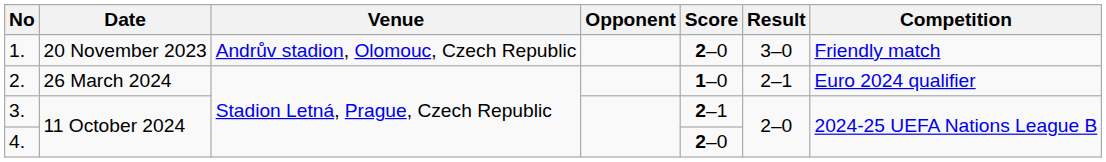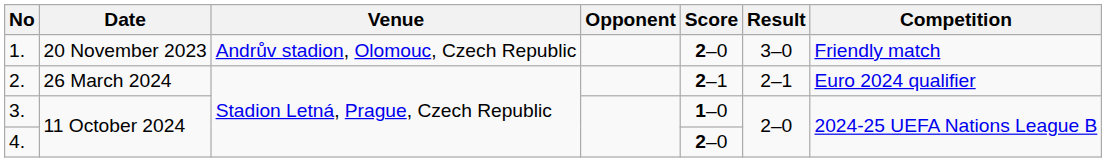2. | Score: 1–0 -> 2–1
3. | Score: 2–1 -> 1–0
